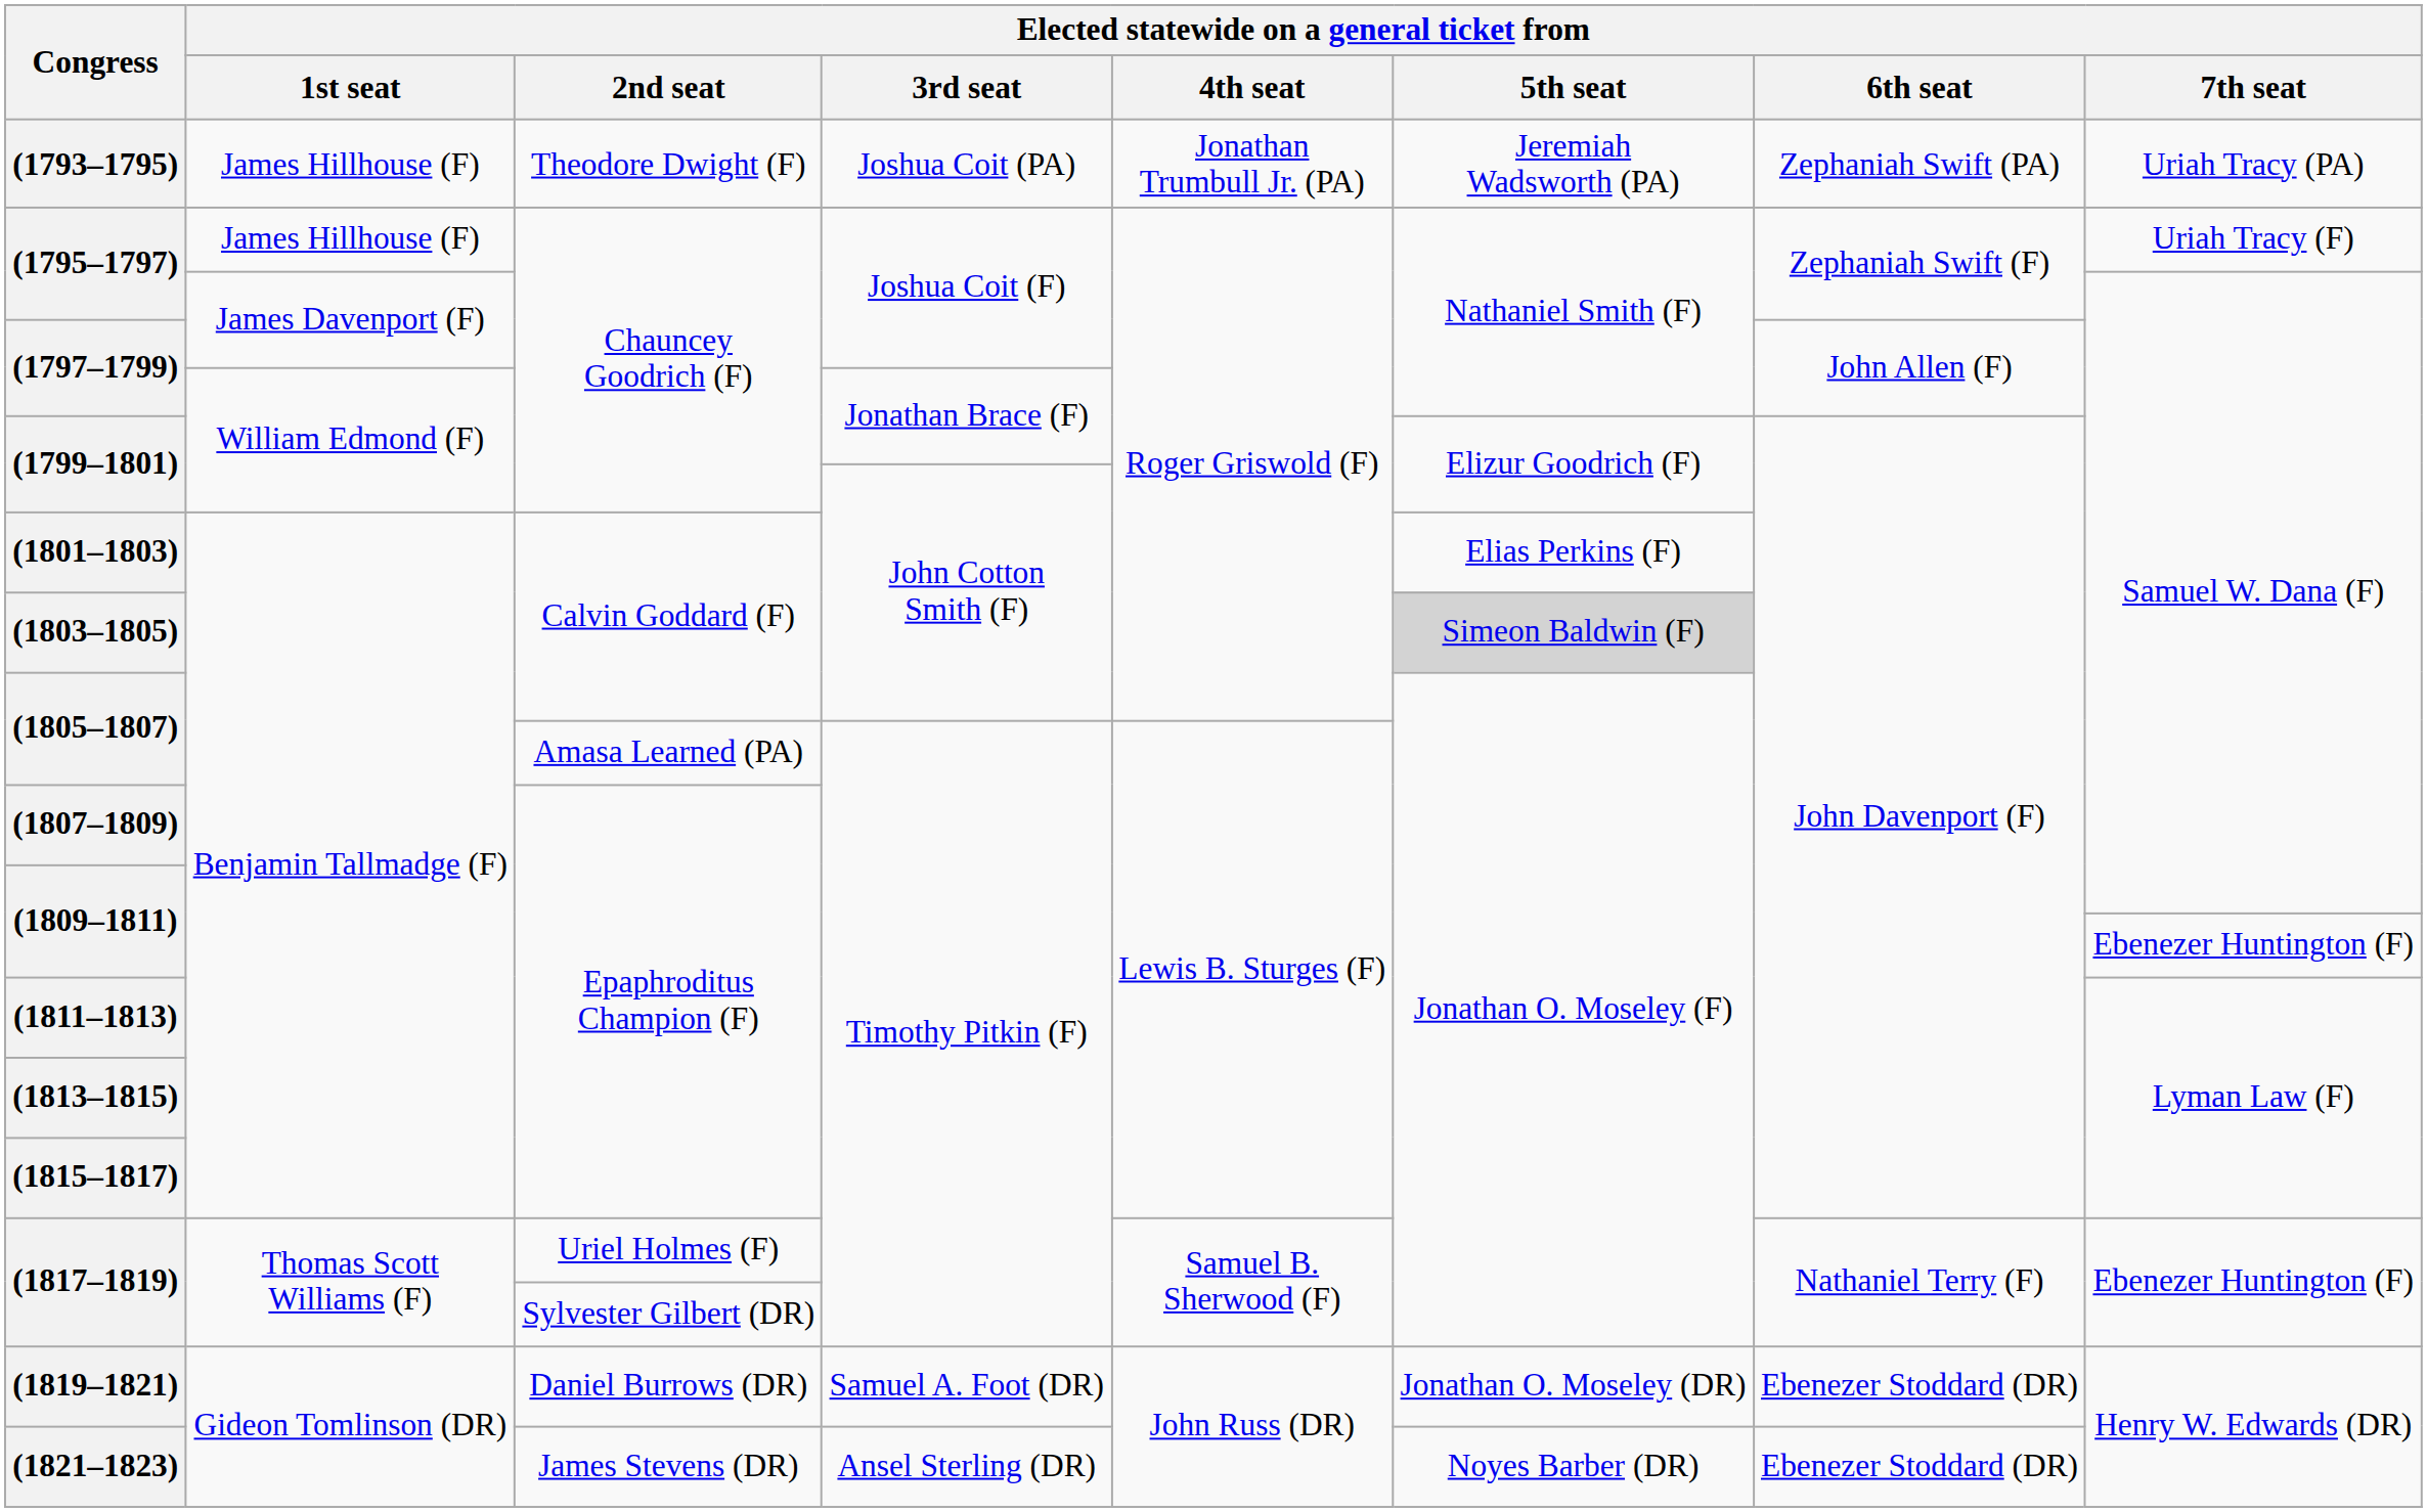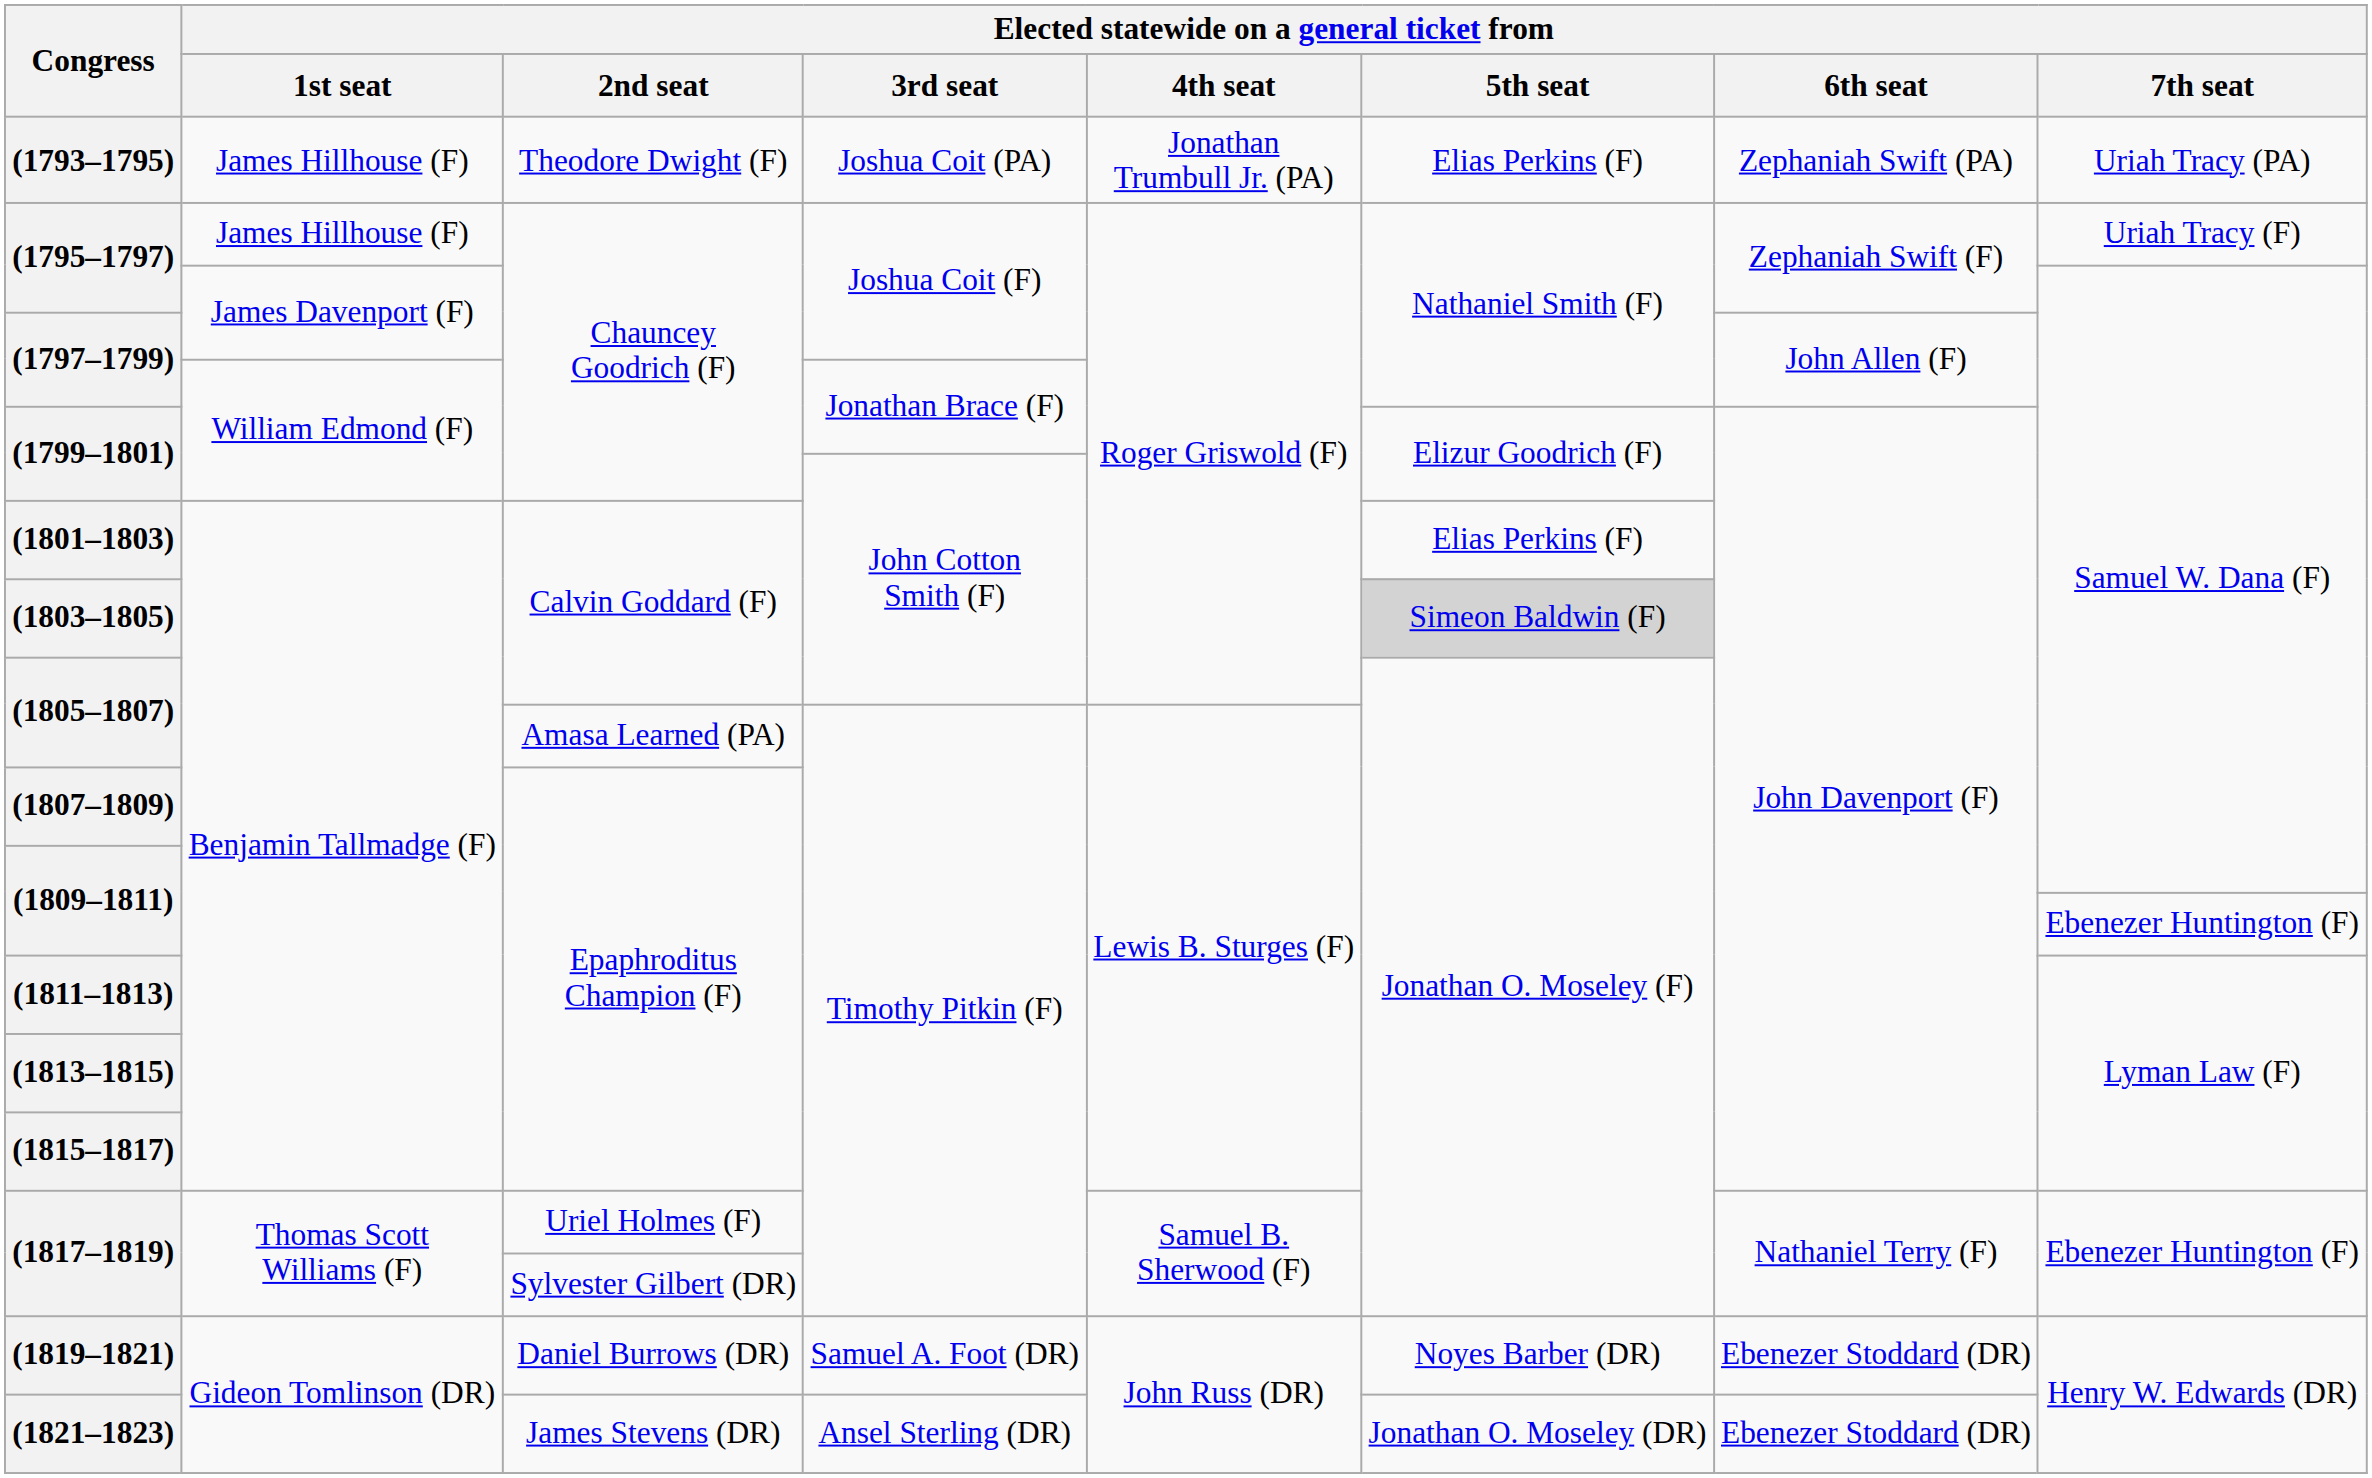(1793–1795) | Elected statewide on a general ticket from / 5th seat: Jeremiah Wadsworth (PA) -> Elias Perkins (F)
(1819–1821) | Elected statewide on a general ticket from / 5th seat: Jonathan O. Moseley (DR) -> Noyes Barber (DR)
(1821–1823) | Elected statewide on a general ticket from / 5th seat: Noyes Barber (DR) -> Jonathan O. Moseley (DR)
